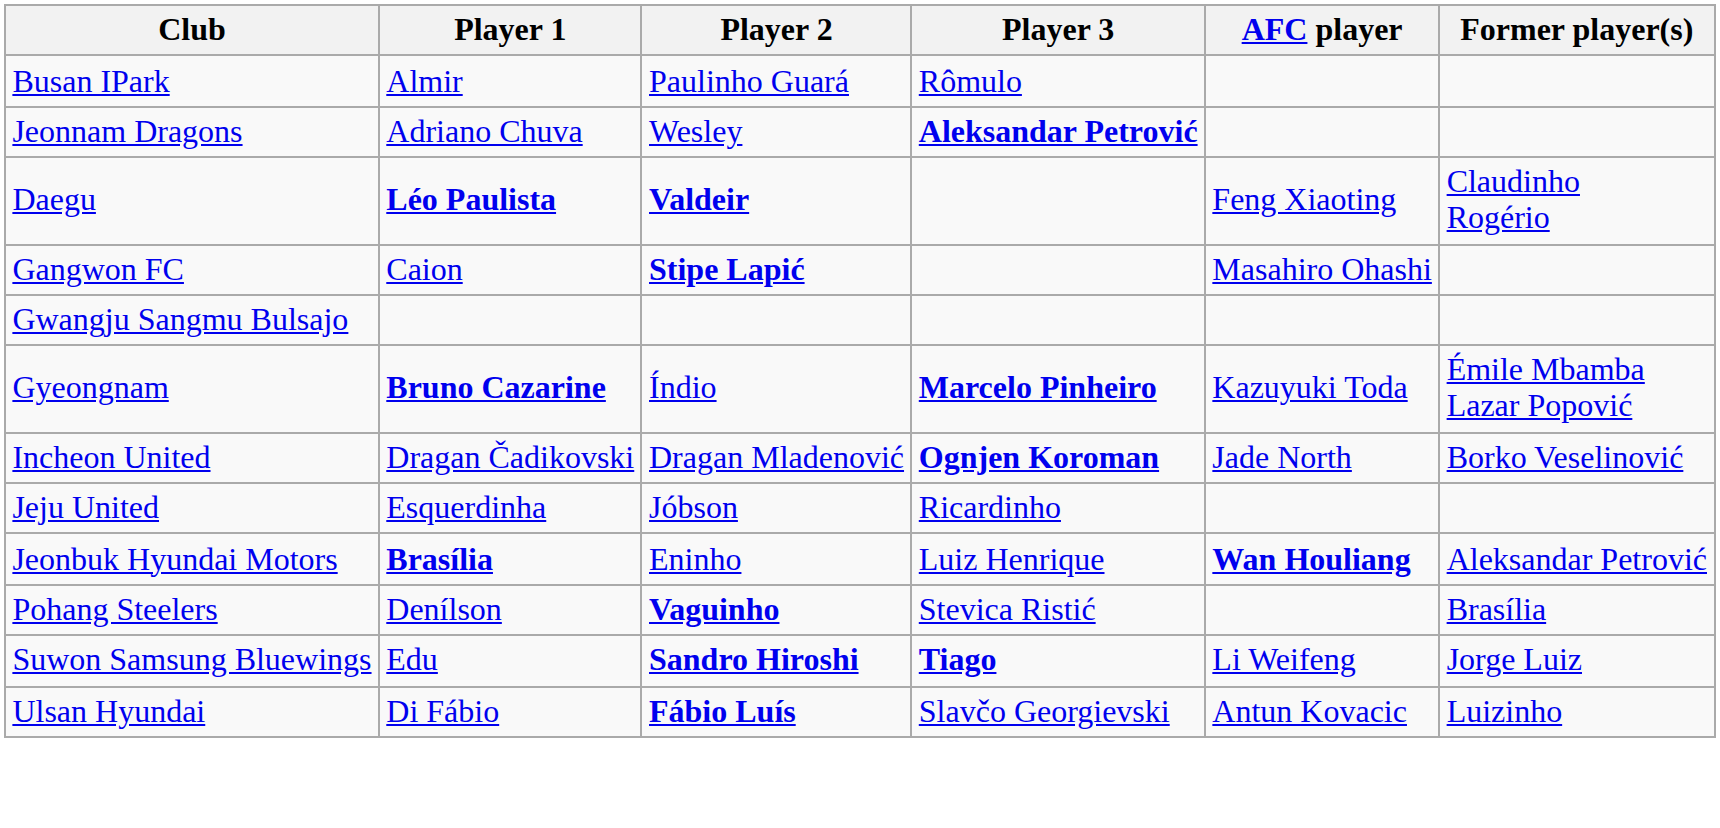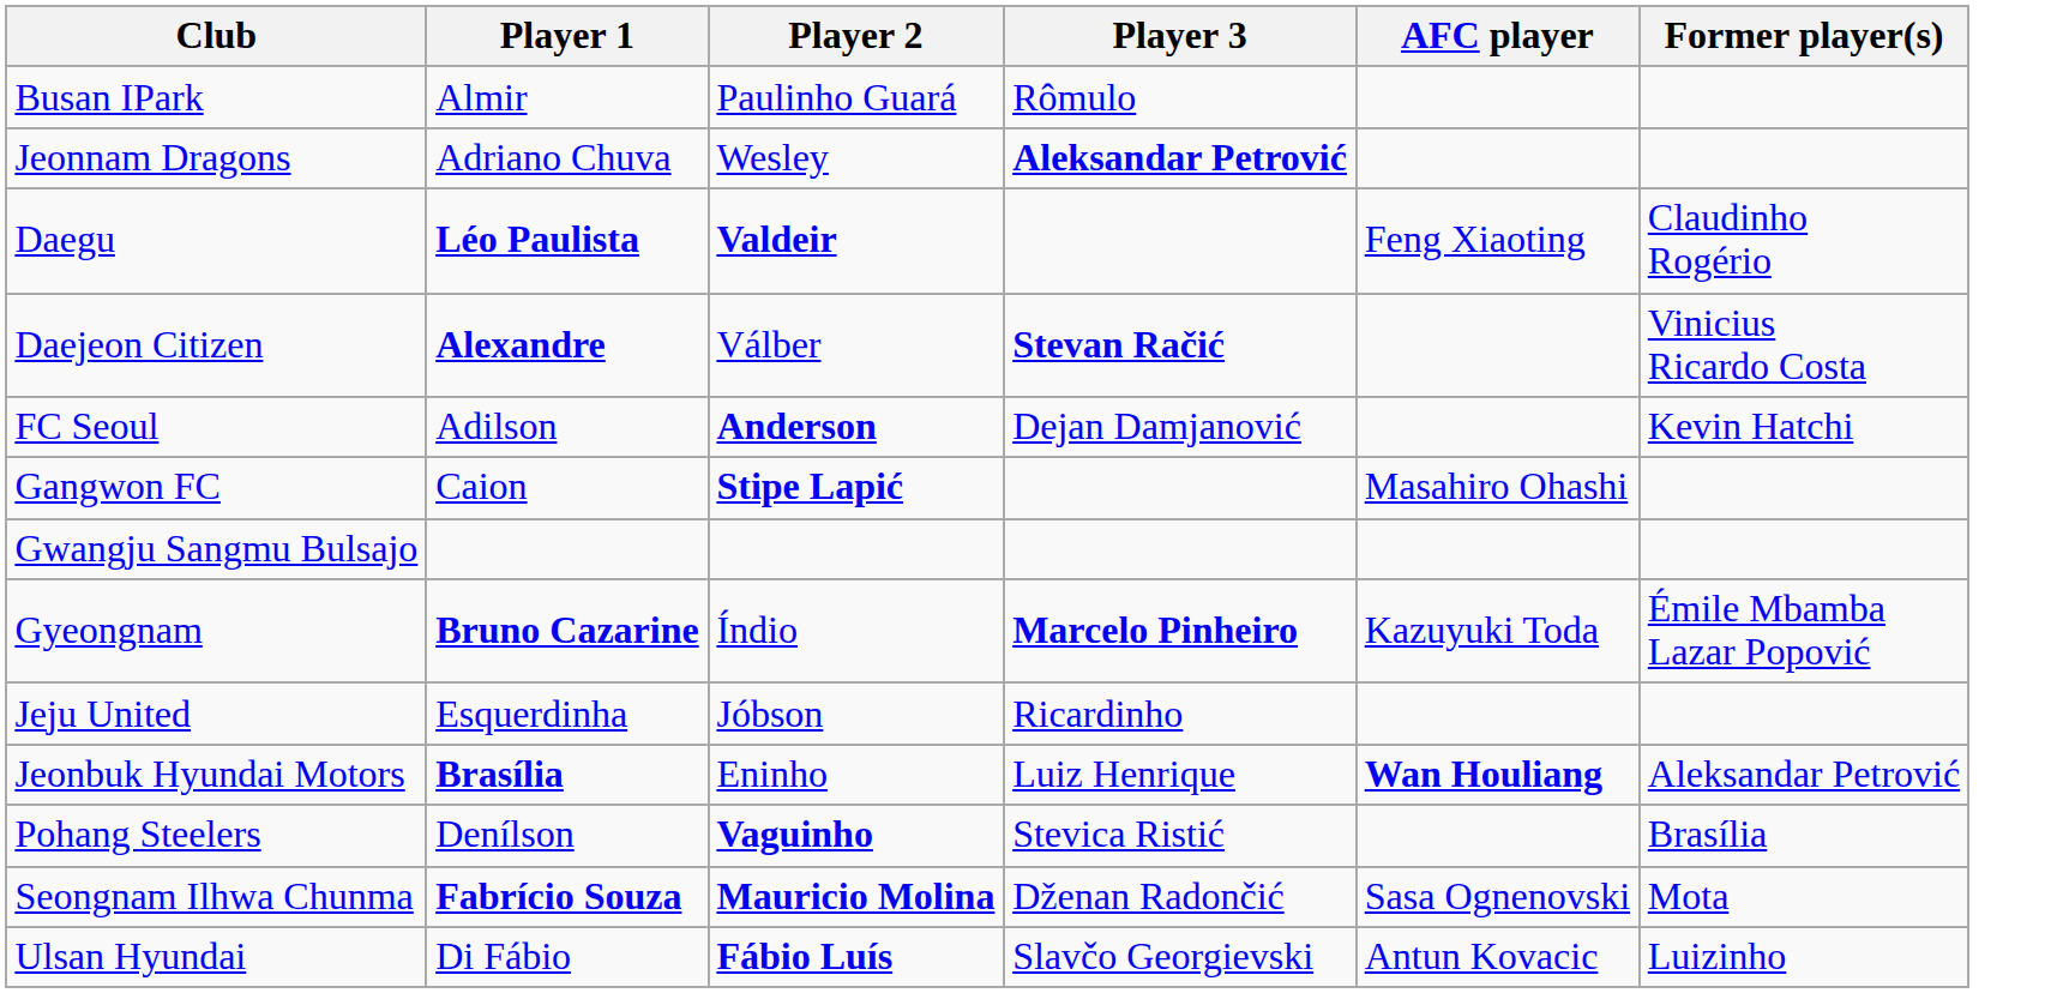+ row: Daejeon Citizen | Alexandre | Válber | Stevan Račić | Vinicius Ricardo Costa
+ row: FC Seoul | Adilson | Anderson | Dejan Damjanović | Kevin Hatchi
- row: Incheon United | Dragan Čadikovski | Dragan Mladenović | Ognjen Koroman | Jade North | Borko Veselinović
+ row: Seongnam Ilhwa Chunma | Fabrício Souza | Mauricio Molina | Dženan Radončić | Sasa Ognenovski | Mota
- row: Suwon Samsung Bluewings | Edu | Sandro Hiroshi | Tiago | Li Weifeng | Jorge Luiz
